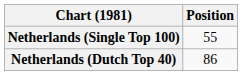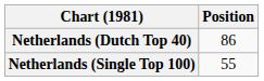rows swapped: Netherlands (Dutch Top 40) <-> Netherlands (Single Top 100)
